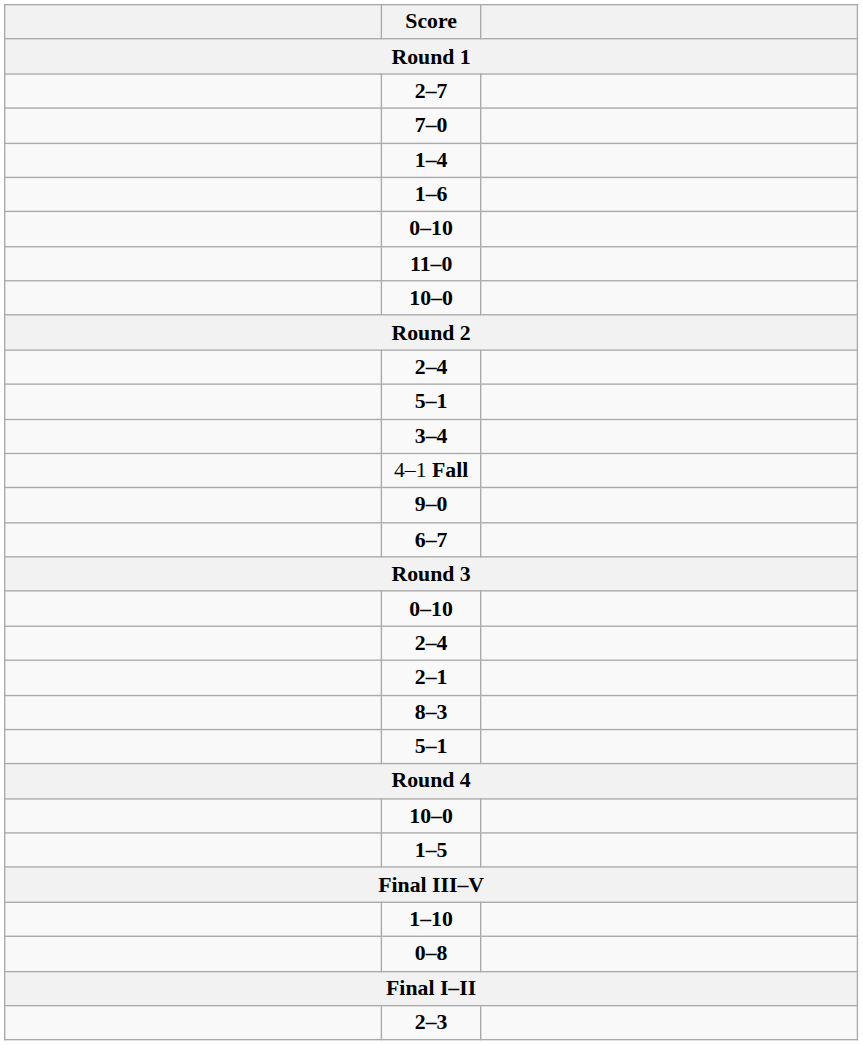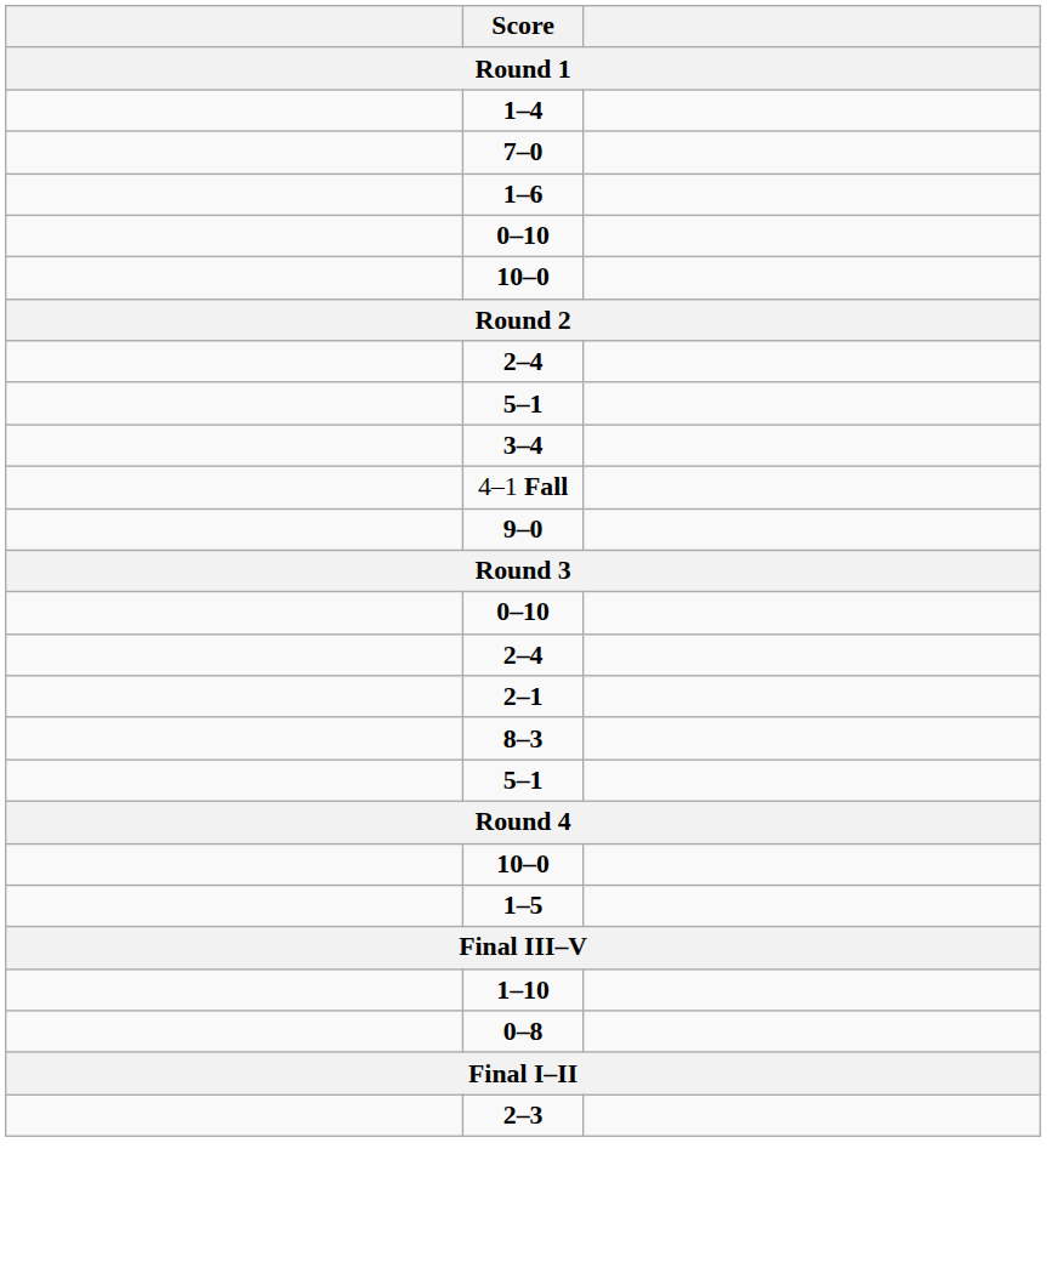- row: 2–7
rows swapped: 1–4 <-> 7–0
- row: 11–0
- row: 6–7
